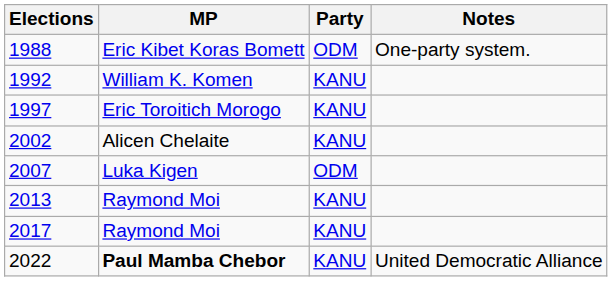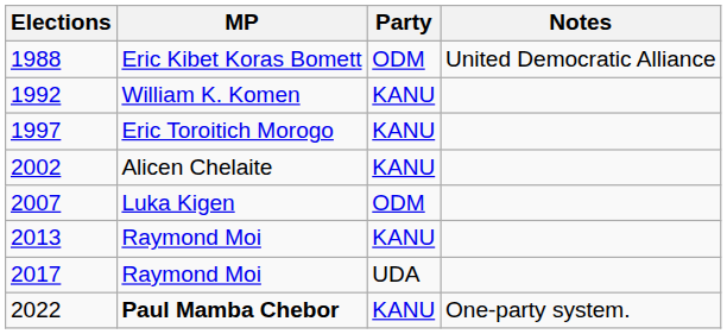1988 | Notes: One-party system. -> United Democratic Alliance
2017 | Party: KANU -> UDA
2022 | Notes: United Democratic Alliance -> One-party system.
